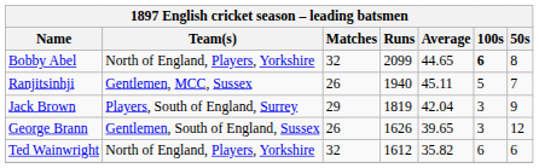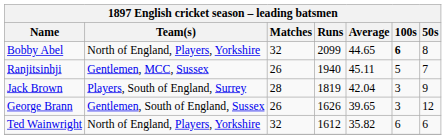Jack Brown | Matches: 29 -> 28
